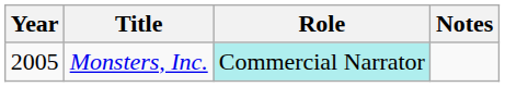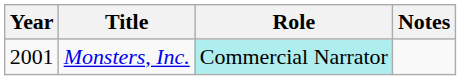Monsters, Inc. | Year: 2005 -> 2001
